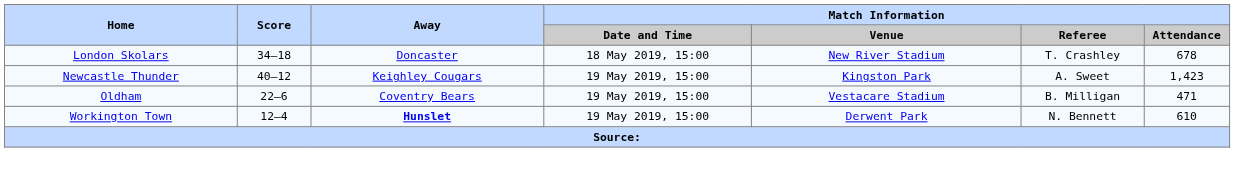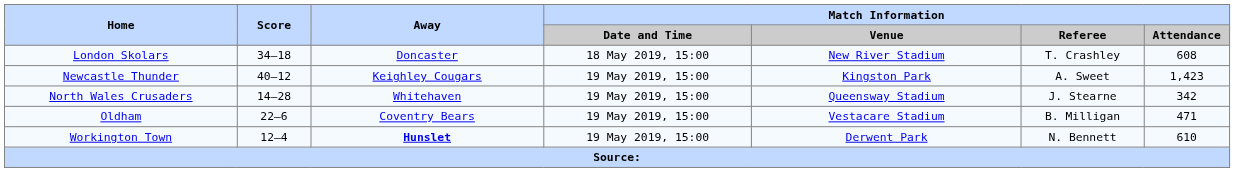London Skolars | Match Information / Attendance: 678 -> 608
+ row: North Wales Crusaders | 14–28 | Whitehaven | 19 May 2019, 15:00 | Queensway Stadium | J. Stearne | 342
